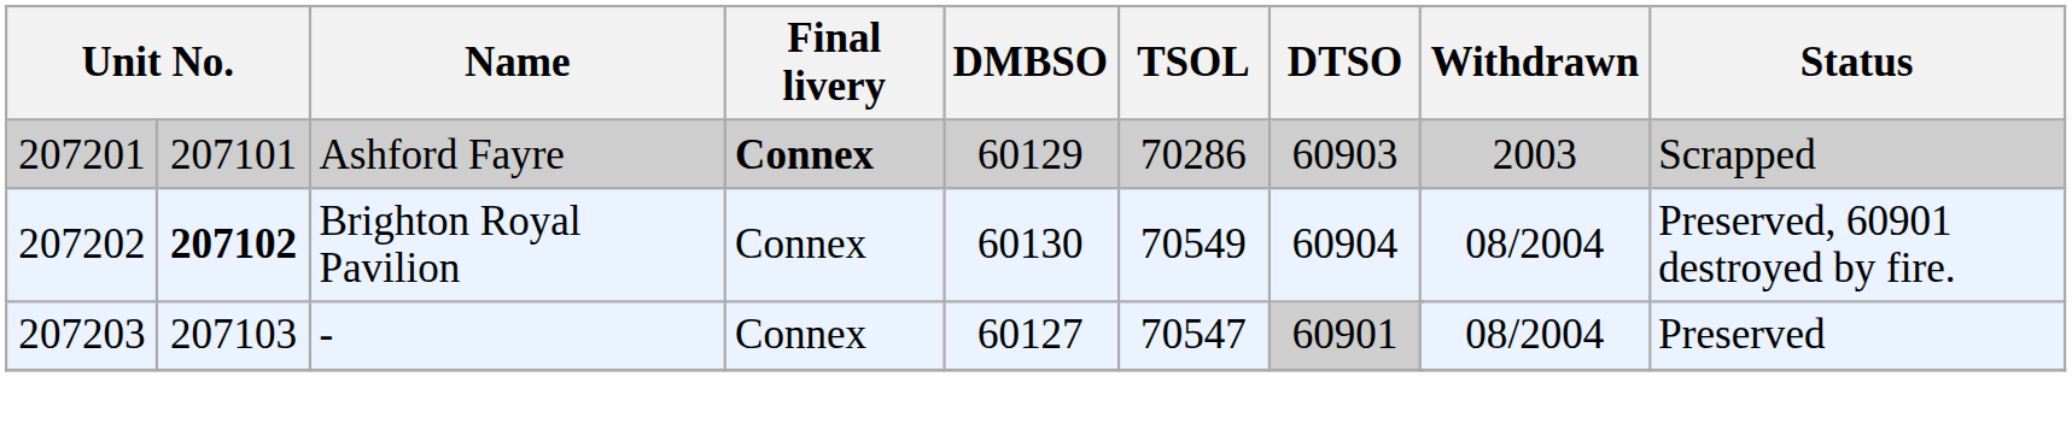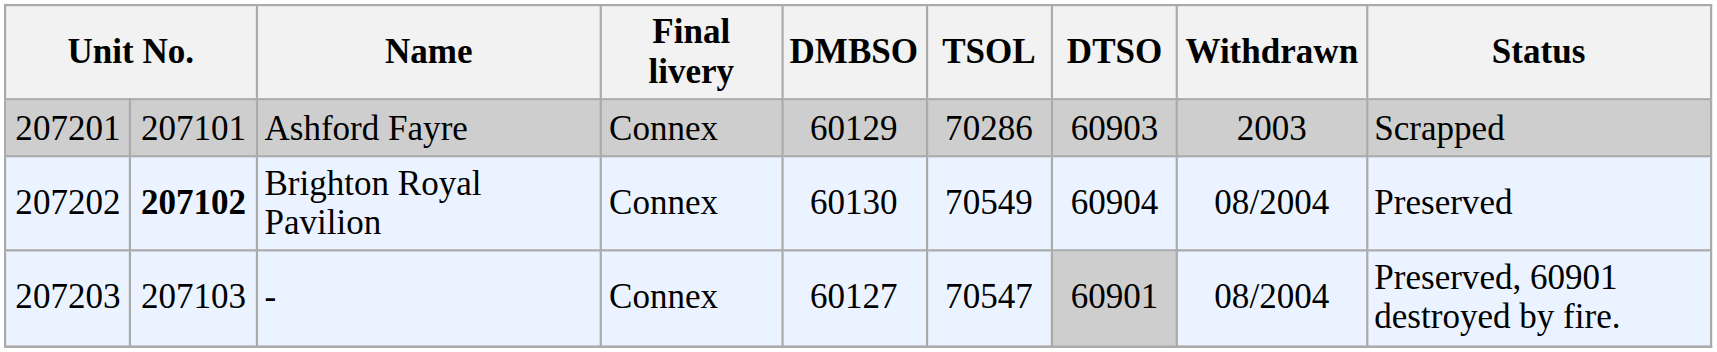Ashford Fayre | Final livery: bold -> normal
Brighton Royal Pavilion | Status: Preserved, 60901 destroyed by fire. -> Preserved
- | Status: Preserved -> Preserved, 60901 destroyed by fire.
